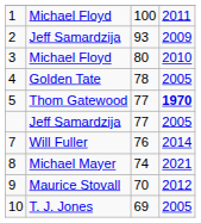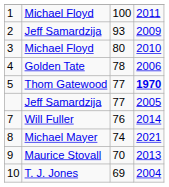4 | column 4: 2005 -> 2006
9 | column 4: 2012 -> 2013
10 | column 4: 2005 -> 2004
